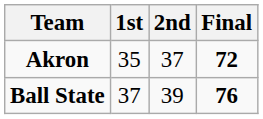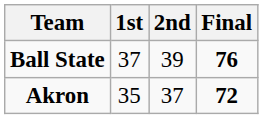rows swapped: Ball State <-> Akron
